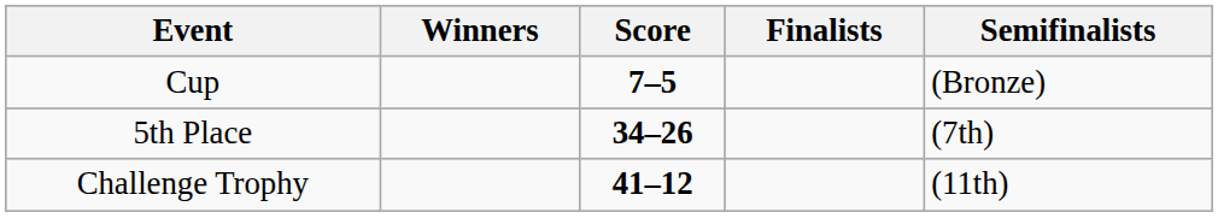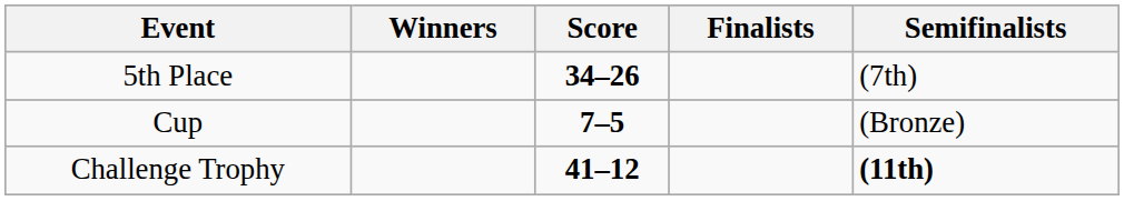rows swapped: Cup <-> 5th Place
Challenge Trophy | Semifinalists: normal -> bold
